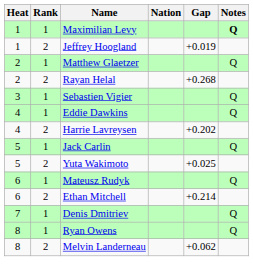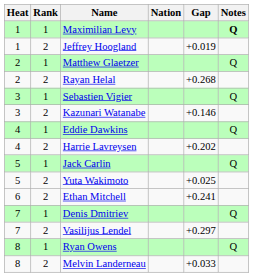+ row: 3 | 2 | Kazunari Watanabe | +0.146
- row: 6 | 1 | Mateusz Rudyk | Q
Ethan Mitchell | Gap: +0.214 -> +0.241
+ row: 7 | 2 | Vasilijus Lendel | +0.297
Melvin Landerneau | Gap: +0.062 -> +0.033
